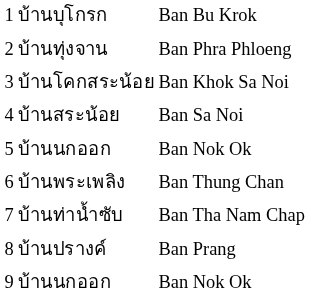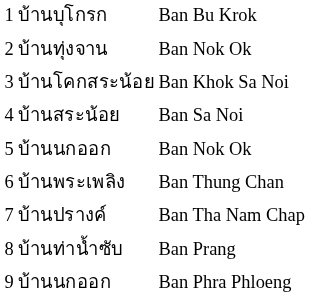2 | column 3: Ban Phra Phloeng -> Ban Nok Ok
7 | column 2: บ้านท่าน้ำซับ -> บ้านปรางค์
8 | column 2: บ้านปรางค์ -> บ้านท่าน้ำซับ
9 | column 3: Ban Nok Ok -> Ban Phra Phloeng
